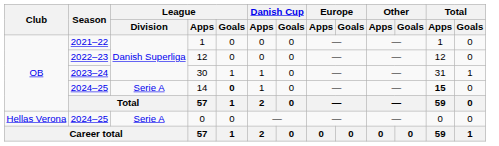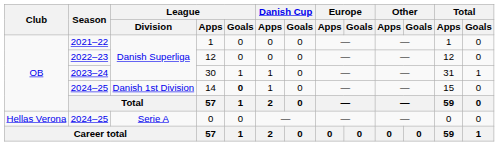14 | League / Division: Serie A -> Danish 1st Division
14 | Total / Apps: bold -> normal
